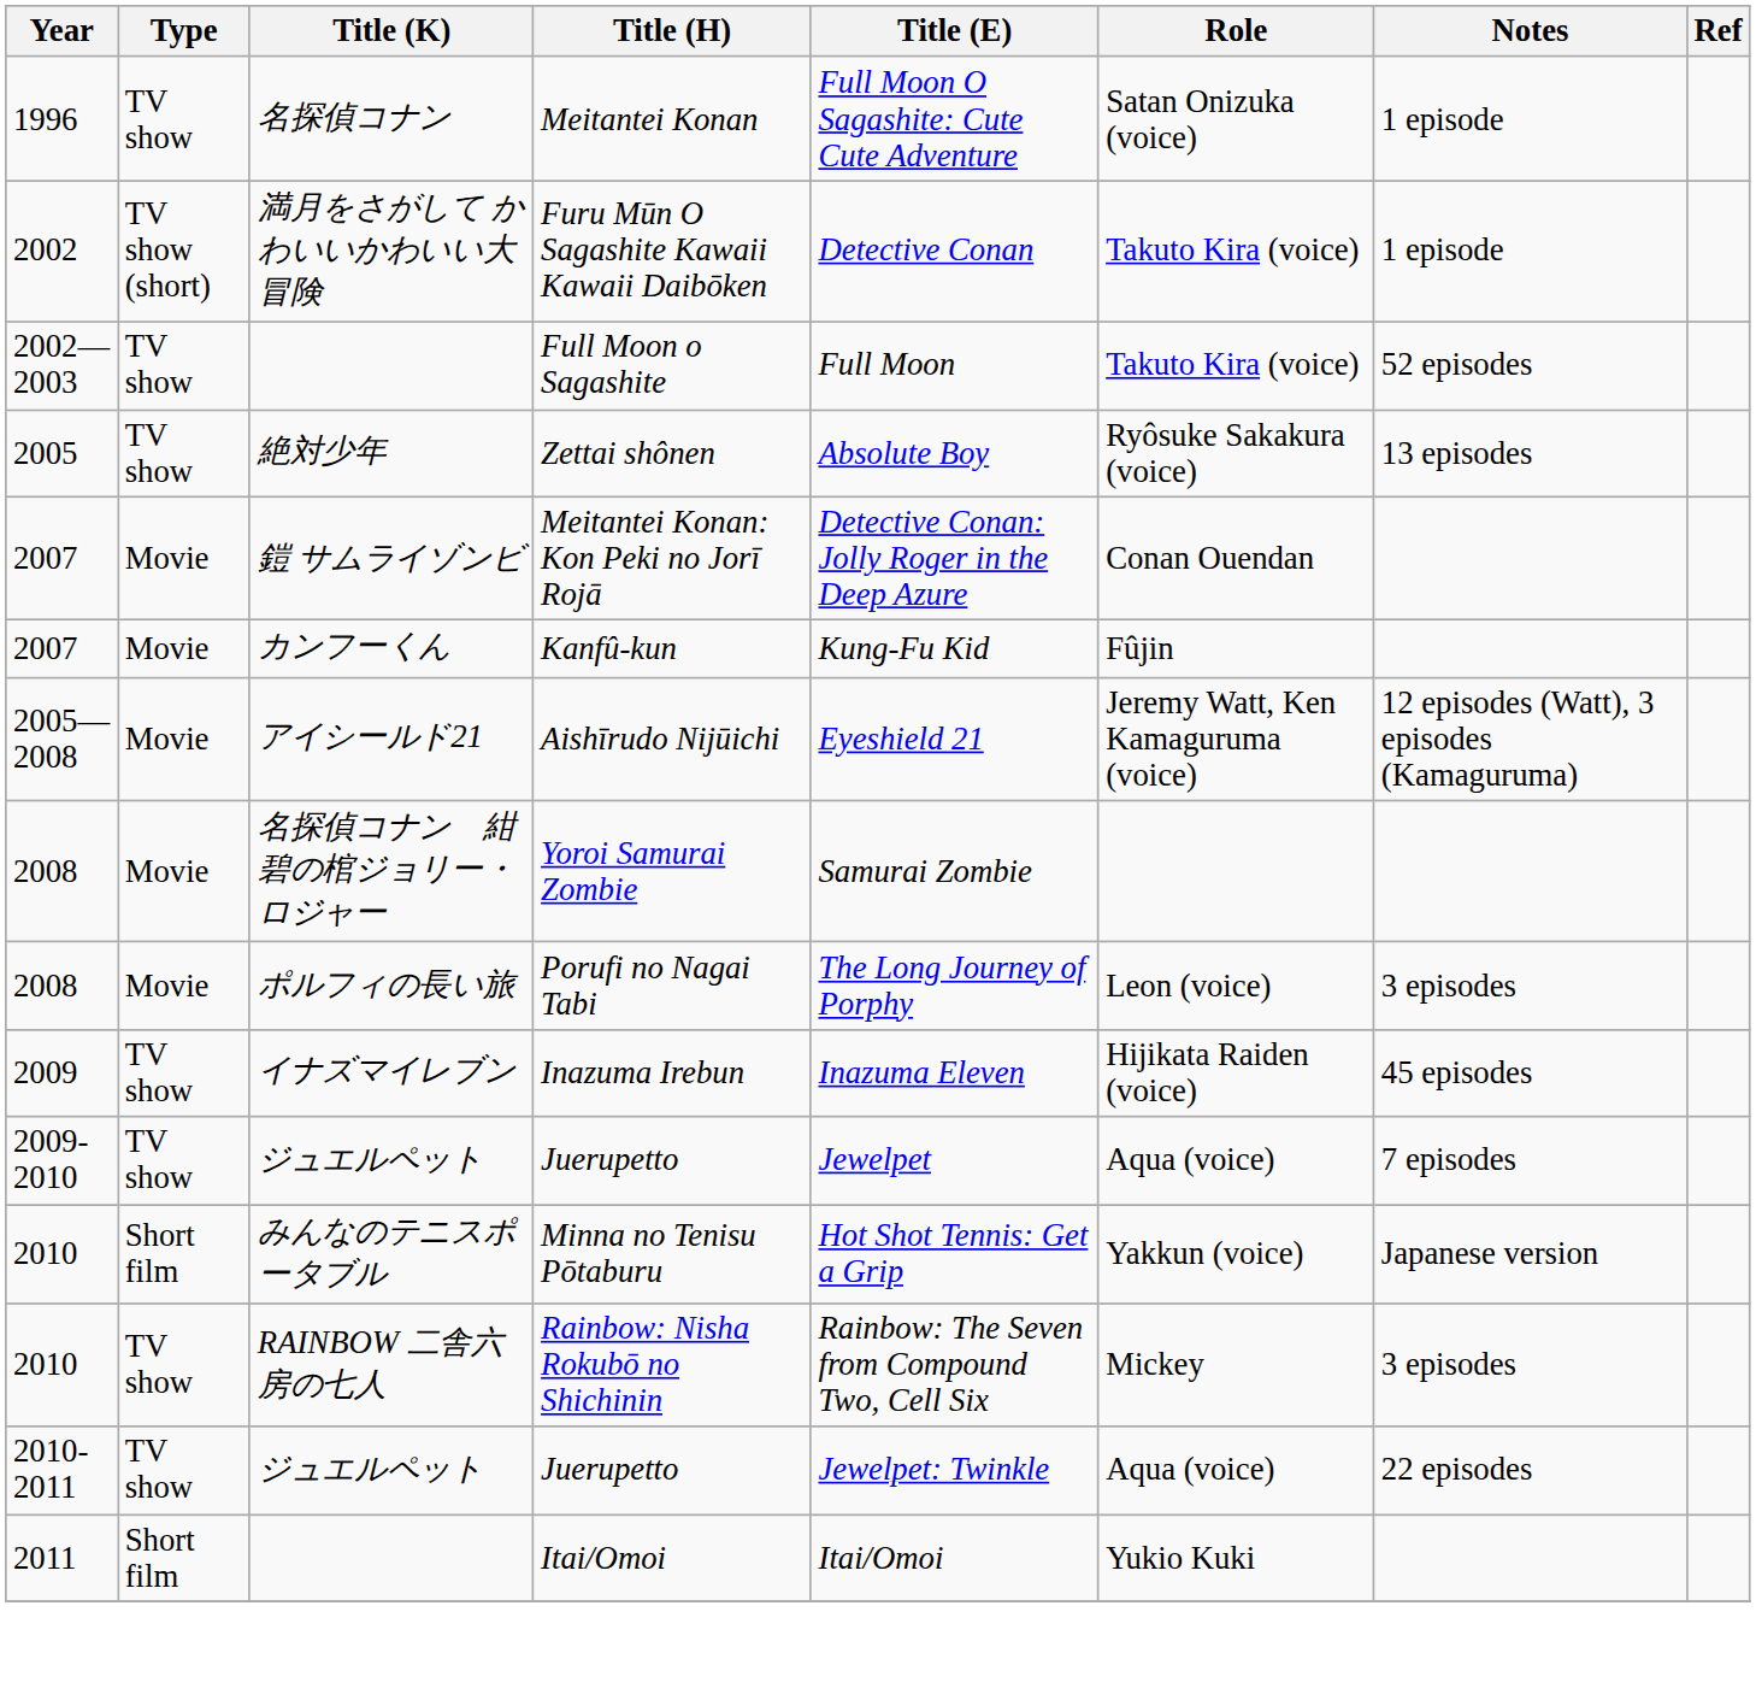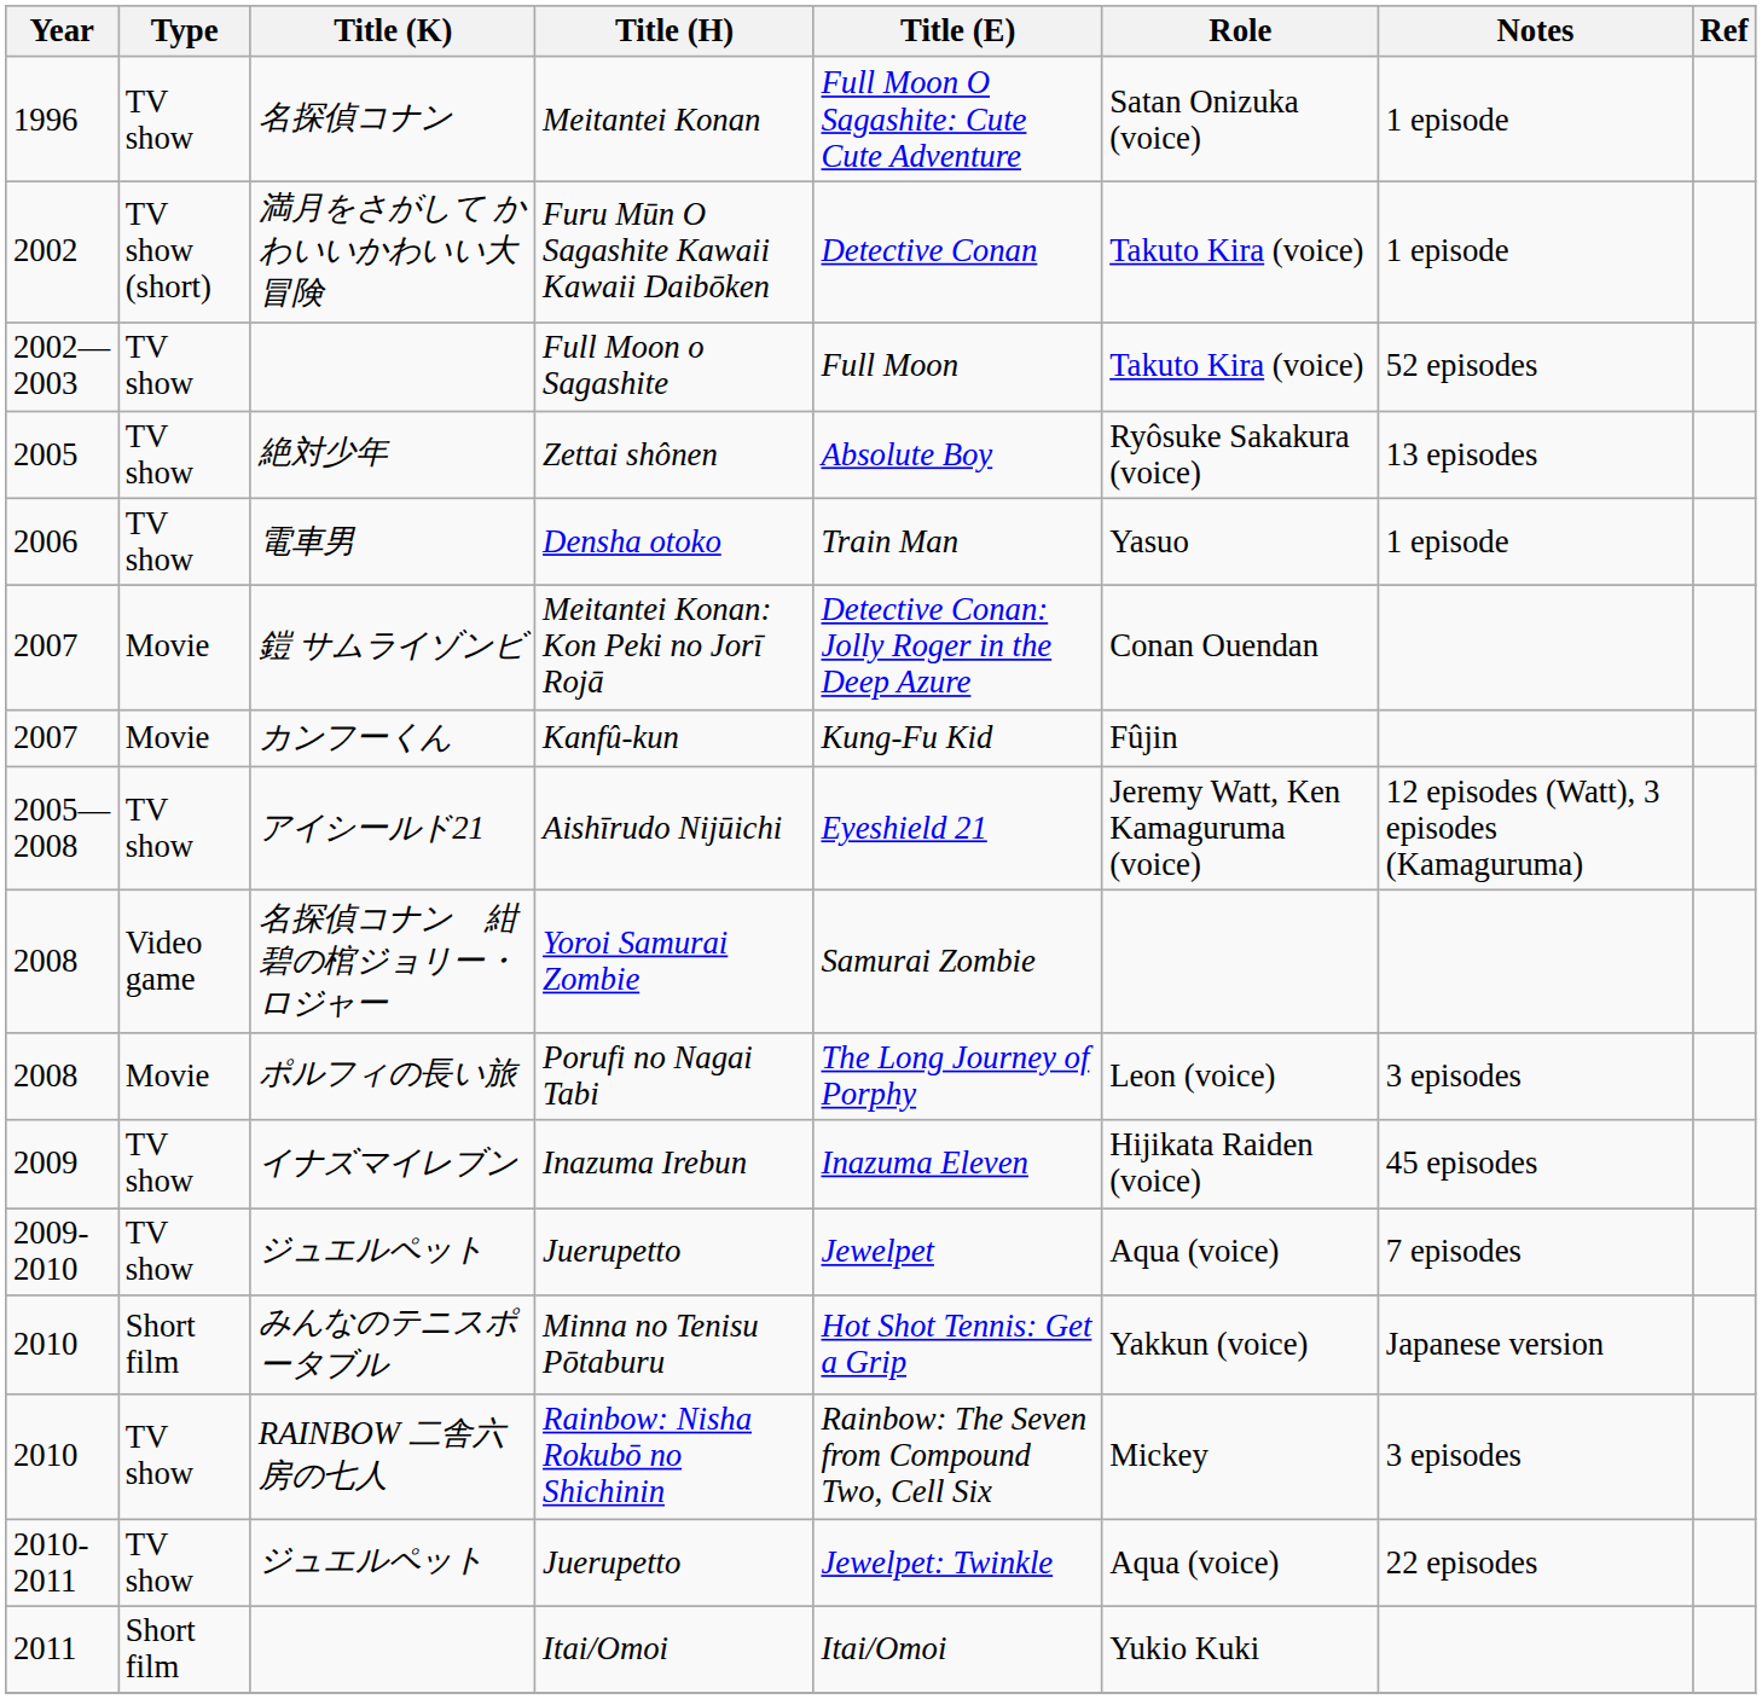+ row: 2006 | TV show | 電車男 | Densha otoko | Train Man | Yasuo | 1 episode
Aishīrudo Nijūichi | Type: Movie -> TV show
Yoroi Samurai Zombie | Type: Movie -> Video game
